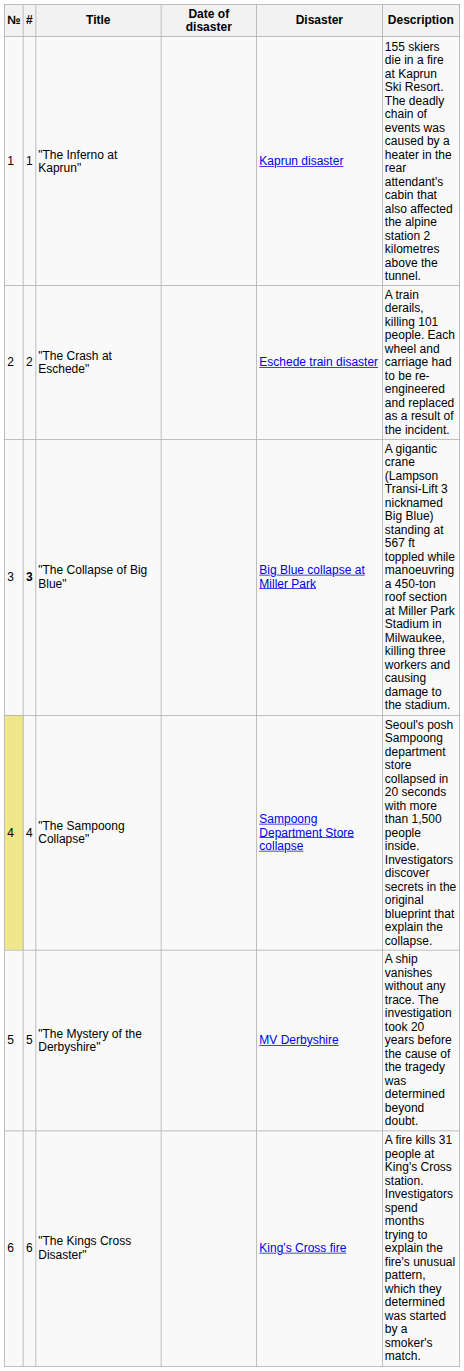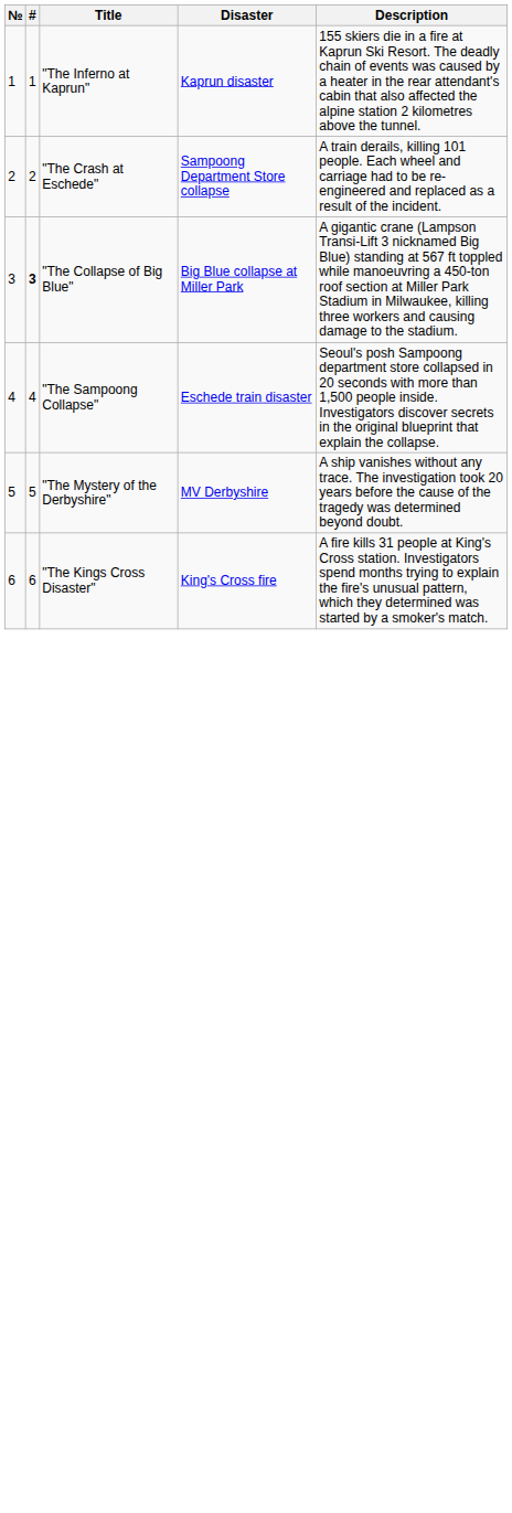- column: Date of disaster
"The Crash at Eschede" | Disaster: Eschede train disaster -> Sampoong Department Store collapse
"The Sampoong Collapse" | №: khaki background -> no background
"The Sampoong Collapse" | Disaster: Sampoong Department Store collapse -> Eschede train disaster
